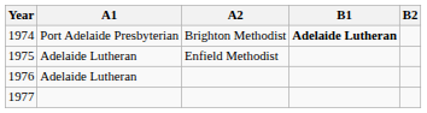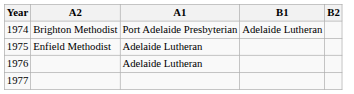columns swapped: A1 <-> A2
1974 | B1: bold -> normal
